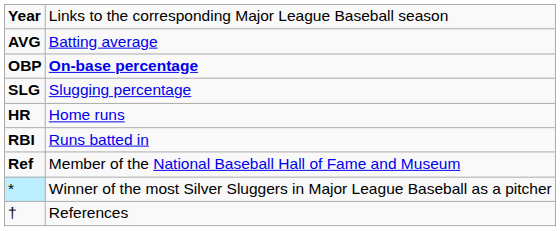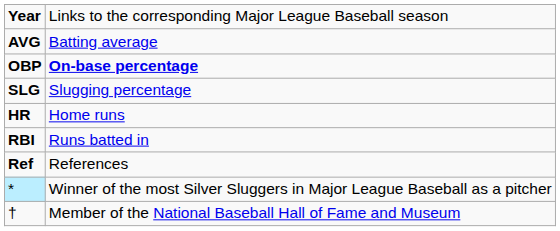Ref | column 2: Member of the National Baseball Hall of Fame and Museum -> References
† | column 2: References -> Member of the National Baseball Hall of Fame and Museum
